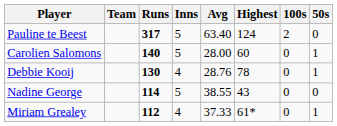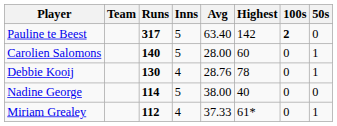Pauline te Beest | Highest: 124 -> 142
Pauline te Beest | 100s: normal -> bold
Nadine George | Avg: 38.55 -> 38.00
Nadine George | Highest: 43 -> 40
